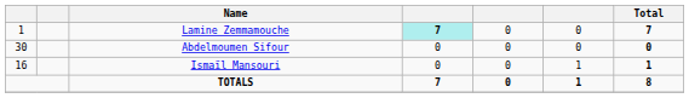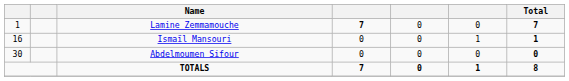Lamine Zemmamouche | column 4: paleturquoise background -> no background
rows swapped: Ismaïl Mansouri <-> Abdelmoumen Sifour
